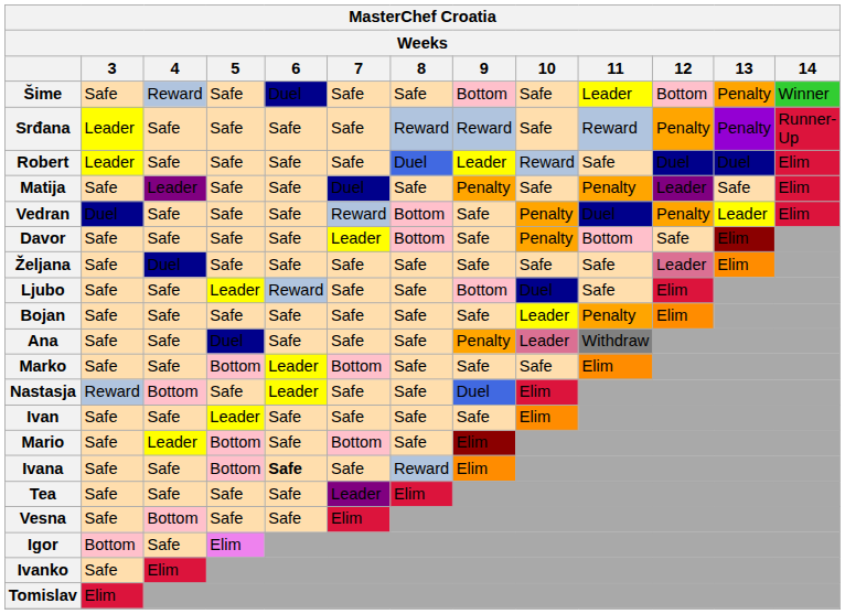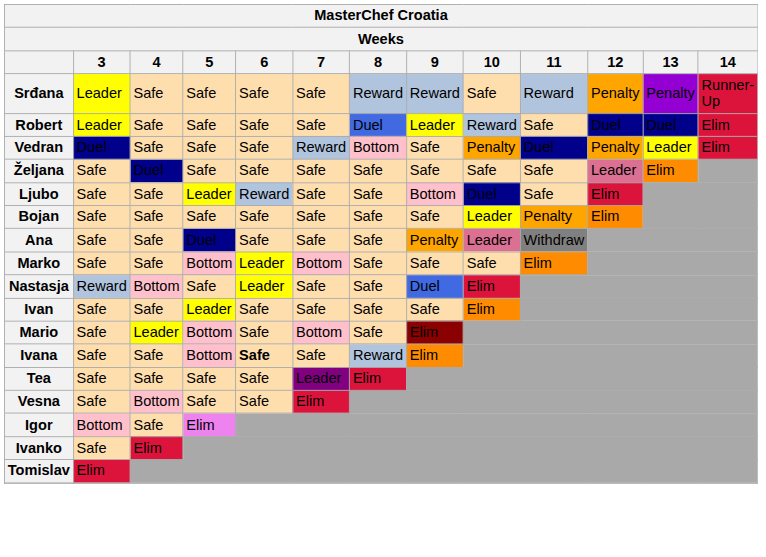- row: Šime | Safe | Reward | Safe | Duel | Safe | Safe | Bottom | Safe | Leader | Bottom | Penalty | Winner
- row: Matija | Safe | Leader | Safe | Safe | Duel | Safe | Penalty | Safe | Penalty | Leader | Safe | Elim
- row: Davor | Safe | Safe | Safe | Safe | Leader | Bottom | Safe | Penalty | Bottom | Safe | Elim
